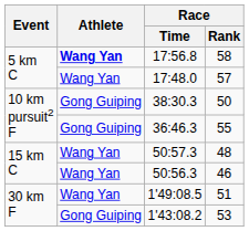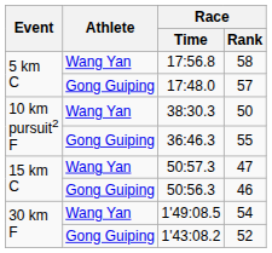17:56.8 | Athlete: bold -> normal
17:48.0 | Athlete: Wang Yan -> Gong Guiping
38:30.3 | Athlete: Gong Guiping -> Wang Yan
50:57.3 | Race / Rank: 48 -> 47
50:56.3 | Athlete: Wang Yan -> Gong Guiping
1'49:08.5 | Race / Rank: 51 -> 54
1'43:08.2 | Race / Rank: 53 -> 52
